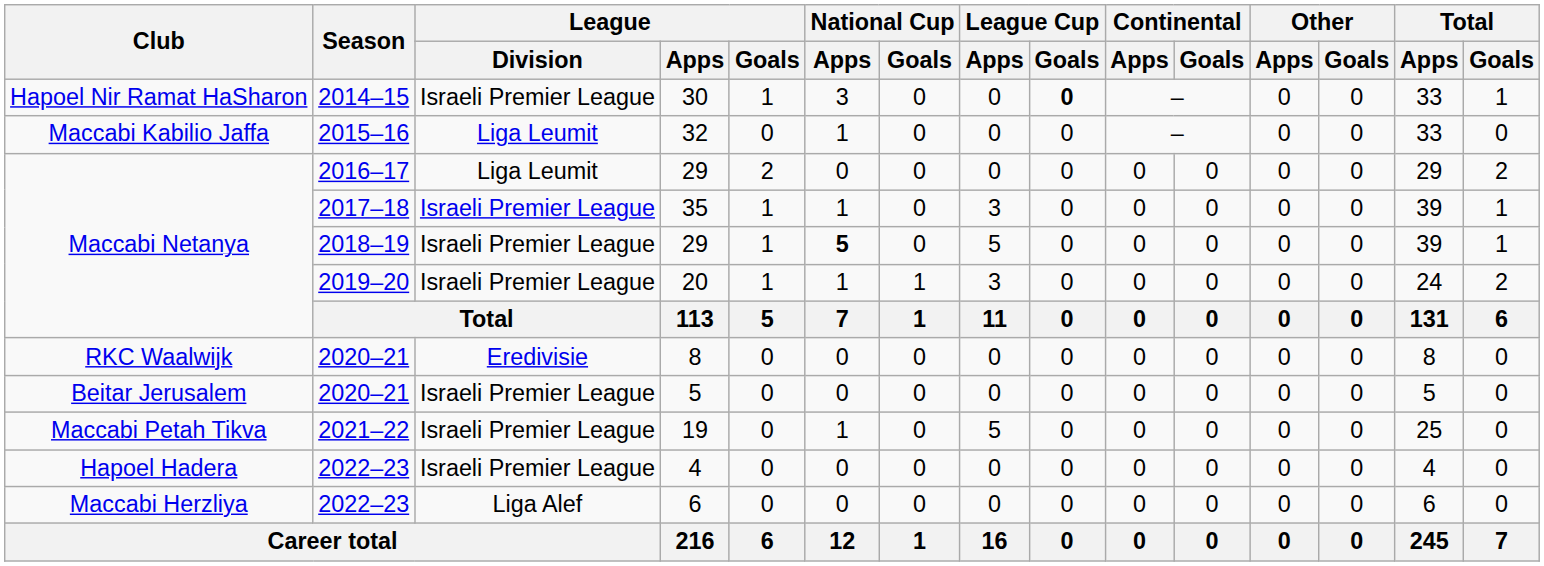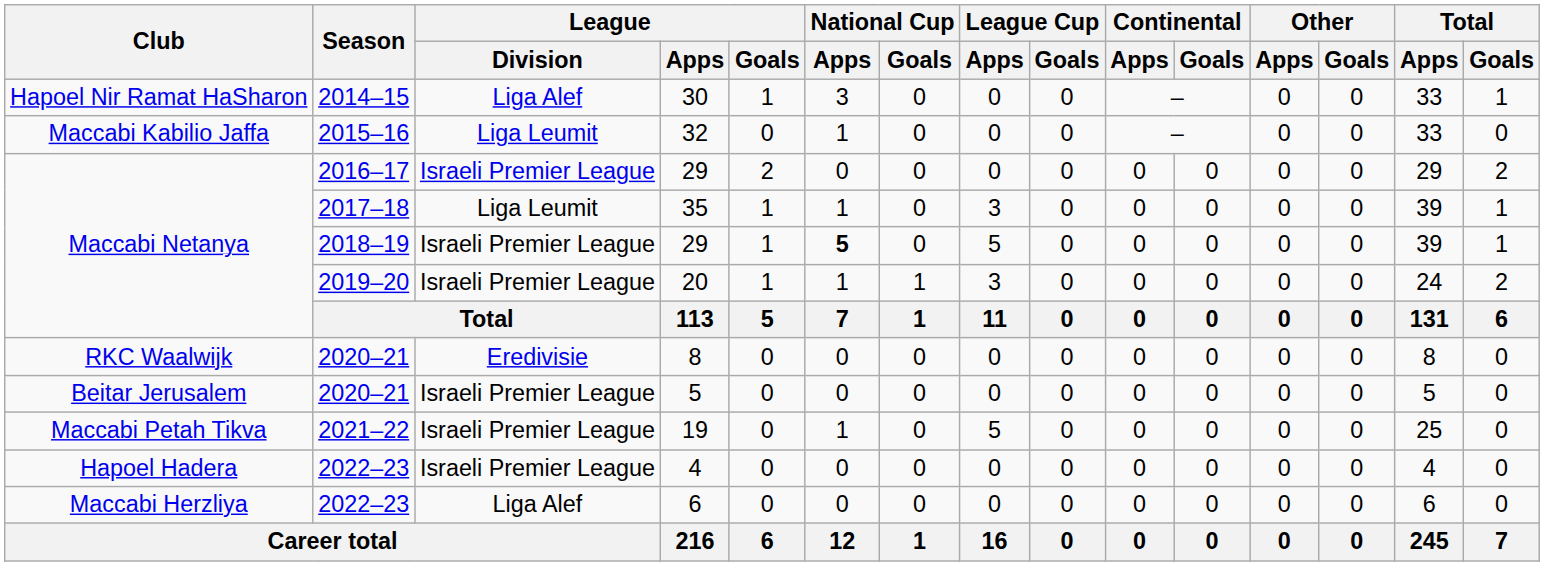30 | League / Division: Israeli Premier League -> Liga Alef
30 | League Cup / Goals: bold -> normal
2016–17 / 29 | League / Division: Liga Leumit -> Israeli Premier League
35 | League / Division: Israeli Premier League -> Liga Leumit
